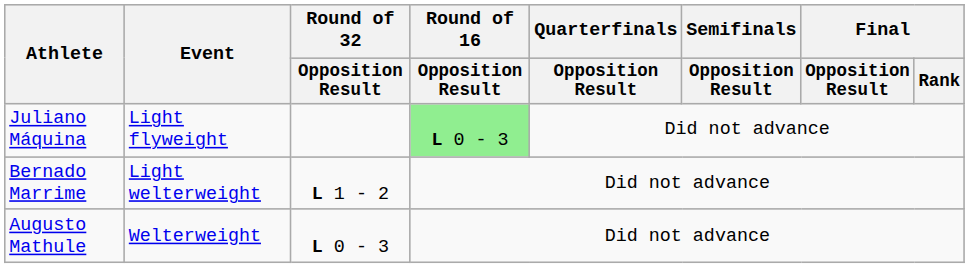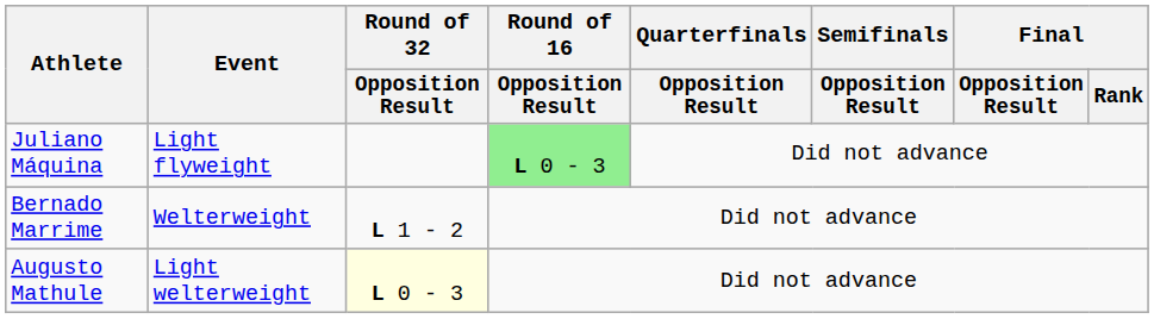Bernado Marrime | Event: Light welterweight -> Welterweight
Augusto Mathule | Event: Welterweight -> Light welterweight
Augusto Mathule | Round of 32 / Opposition Result: no background -> lightyellow background
